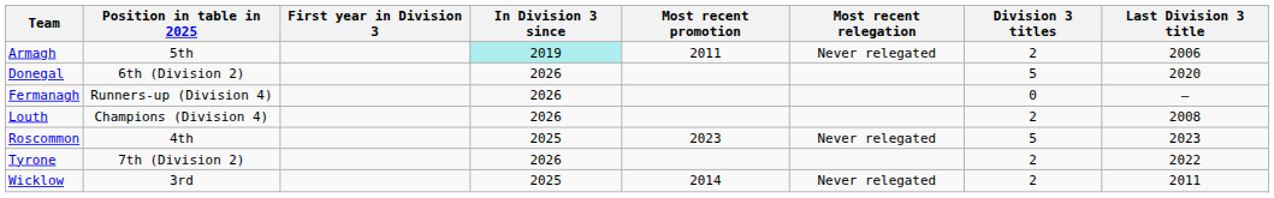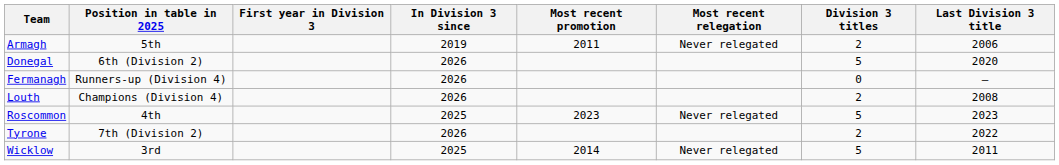Armagh | In Division 3 since: paleturquoise background -> no background
Wicklow | Division 3 titles: 2 -> 5
